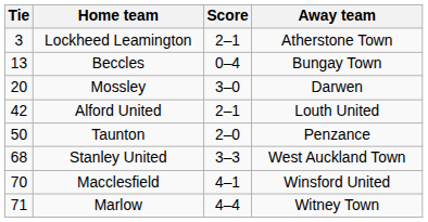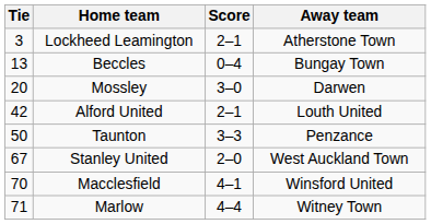Taunton | Score: 2–0 -> 3–3
Stanley United | Tie: 68 -> 67
Stanley United | Score: 3–3 -> 2–0
